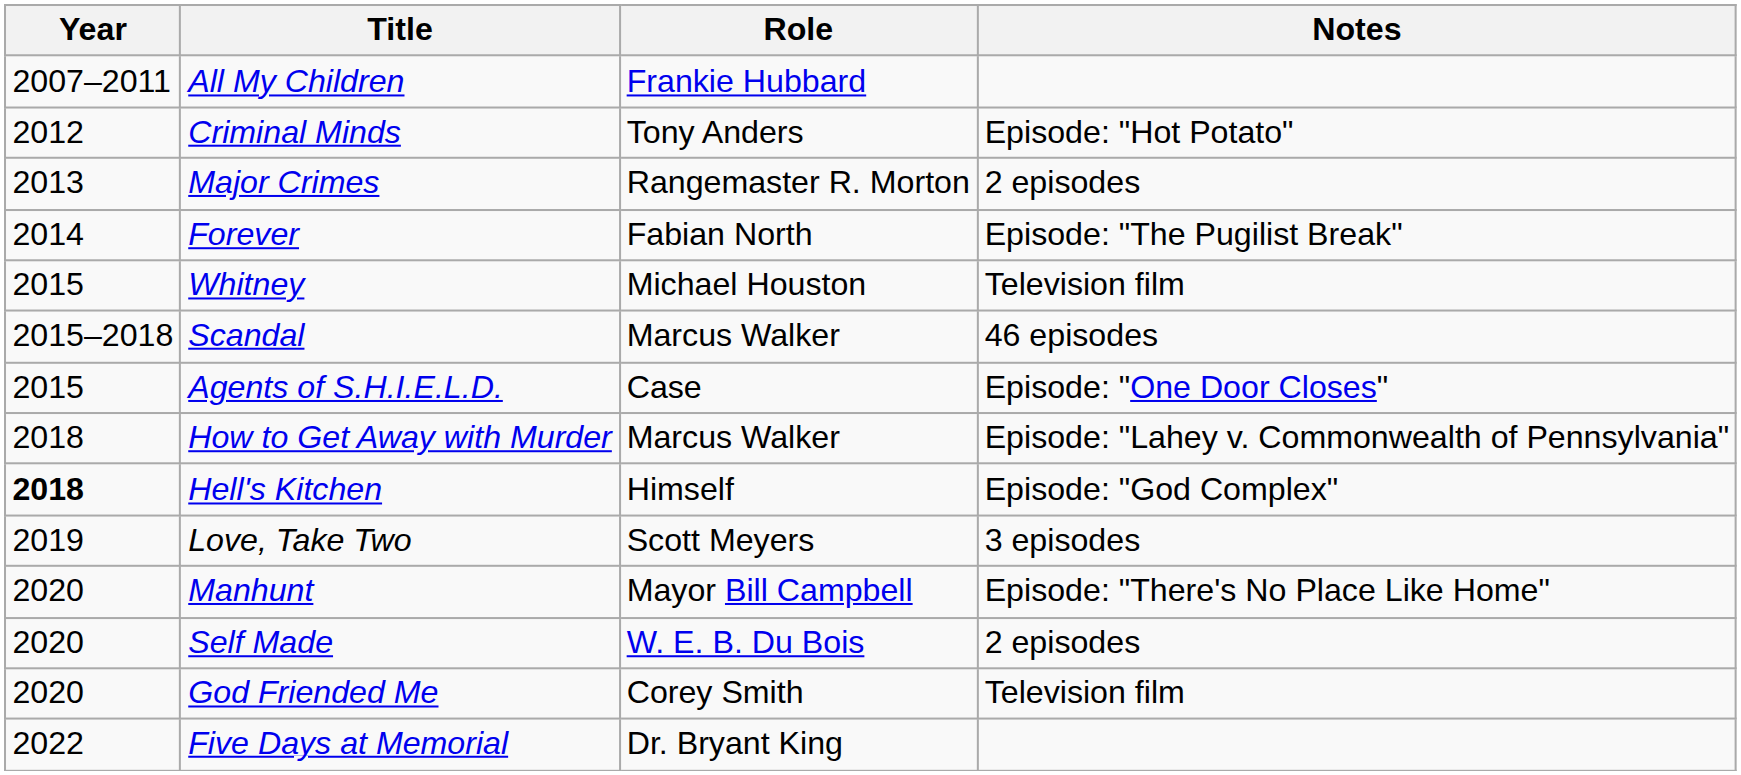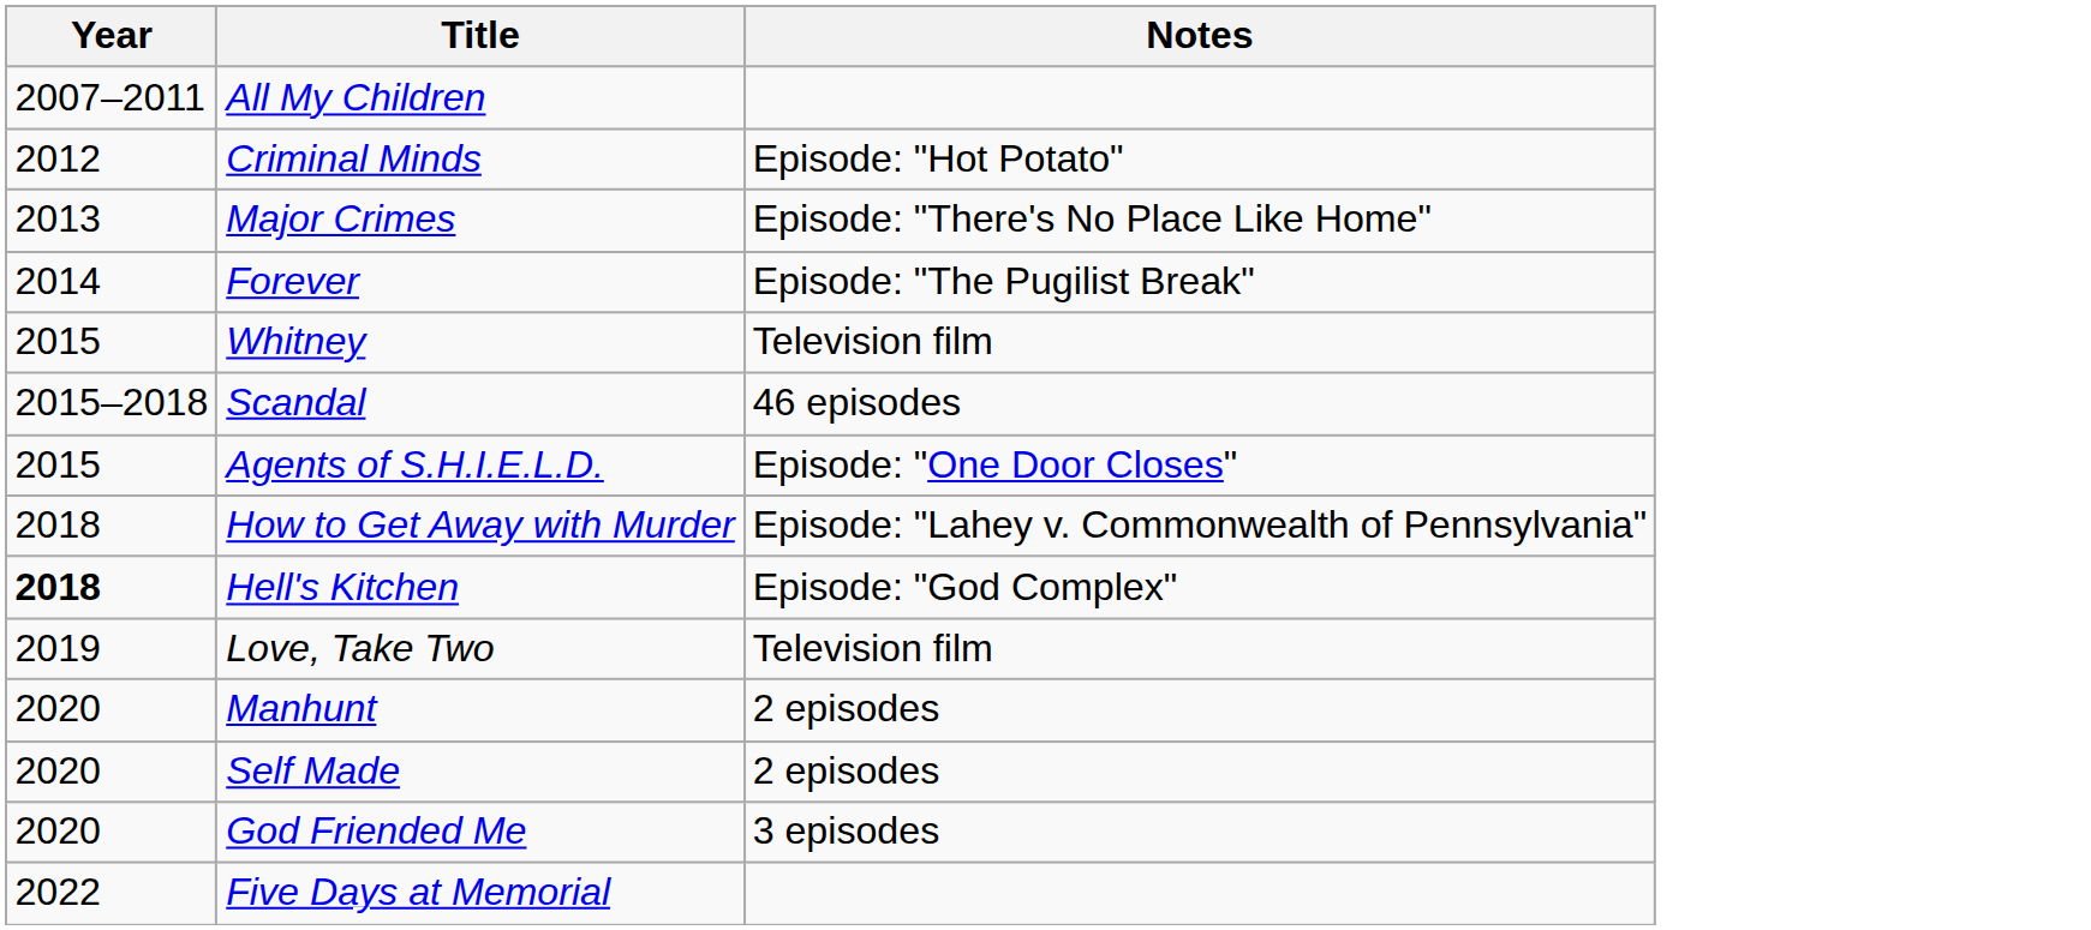- column: Role | Frankie Hubbard | Tony Anders | Rangemaster R. Morton | Fabian North | Michael Houston | Marcus Walker | Case | Marcus Walker | Himself | Scott Meyers | Mayor Bill Campbell | W. E. B. Du Bois | Corey Smith | Dr. Bryant King
Major Crimes | Notes: 2 episodes -> Episode: "There's No Place Like Home"
Love, Take Two | Notes: 3 episodes -> Television film
Manhunt | Notes: Episode: "There's No Place Like Home" -> 2 episodes
God Friended Me | Notes: Television film -> 3 episodes
